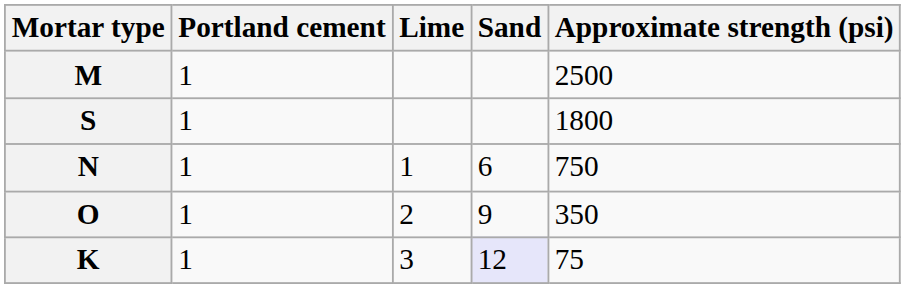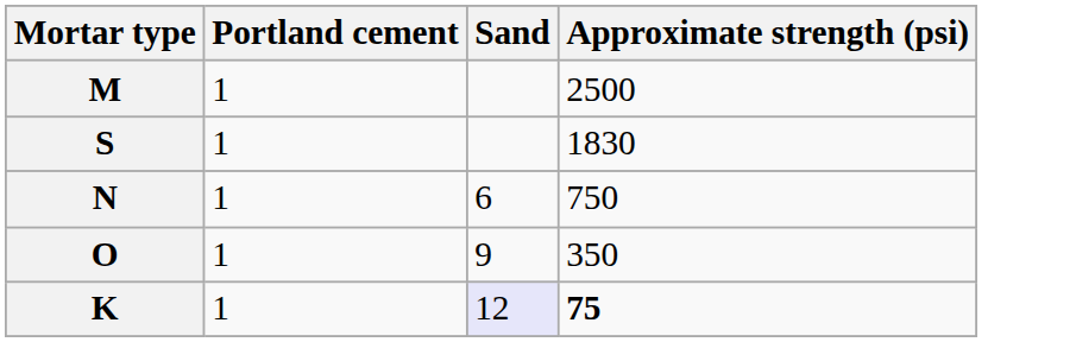- column: Lime | 1 | 2 | 3
S | Approximate strength (psi): 1800 -> 1830
K | Approximate strength (psi): normal -> bold
